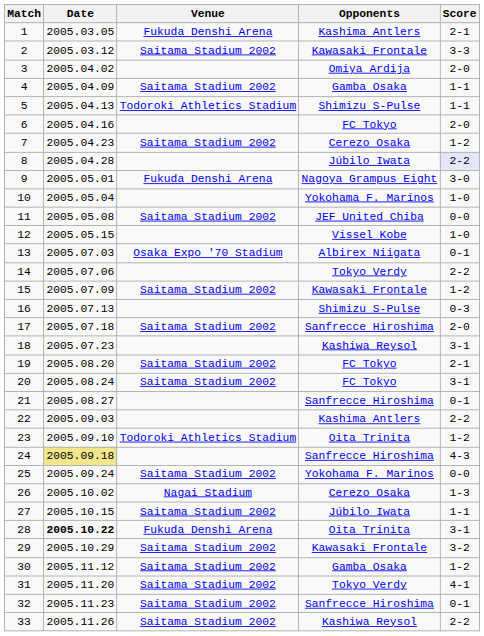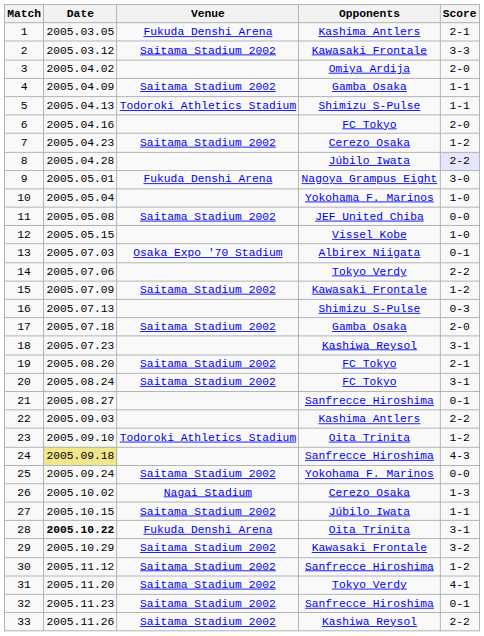17 | Opponents: Sanfrecce Hiroshima -> Gamba Osaka
30 | Opponents: Gamba Osaka -> Sanfrecce Hiroshima
